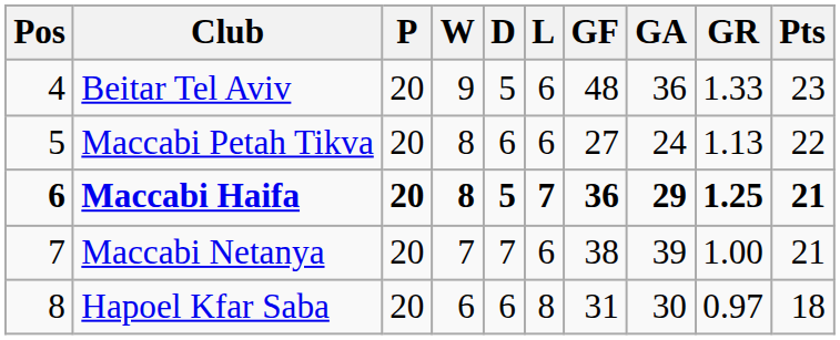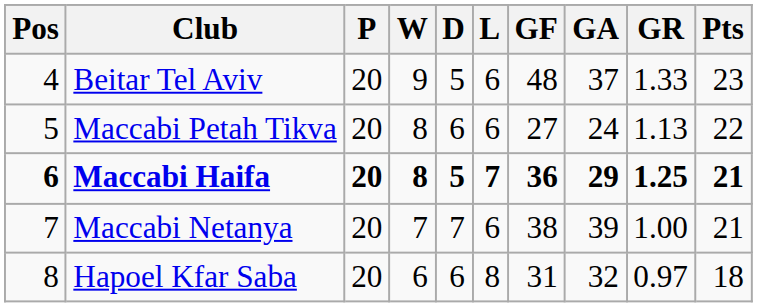Beitar Tel Aviv | GA: 36 -> 37
Hapoel Kfar Saba | GA: 30 -> 32
